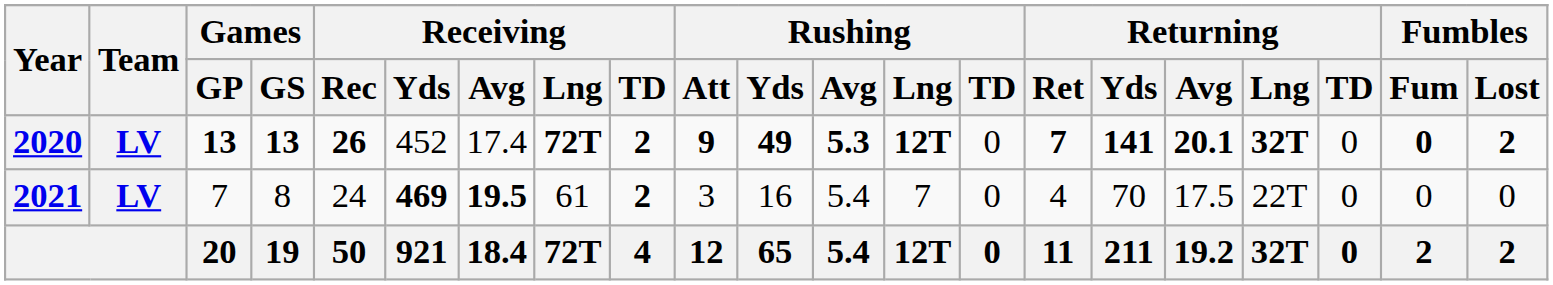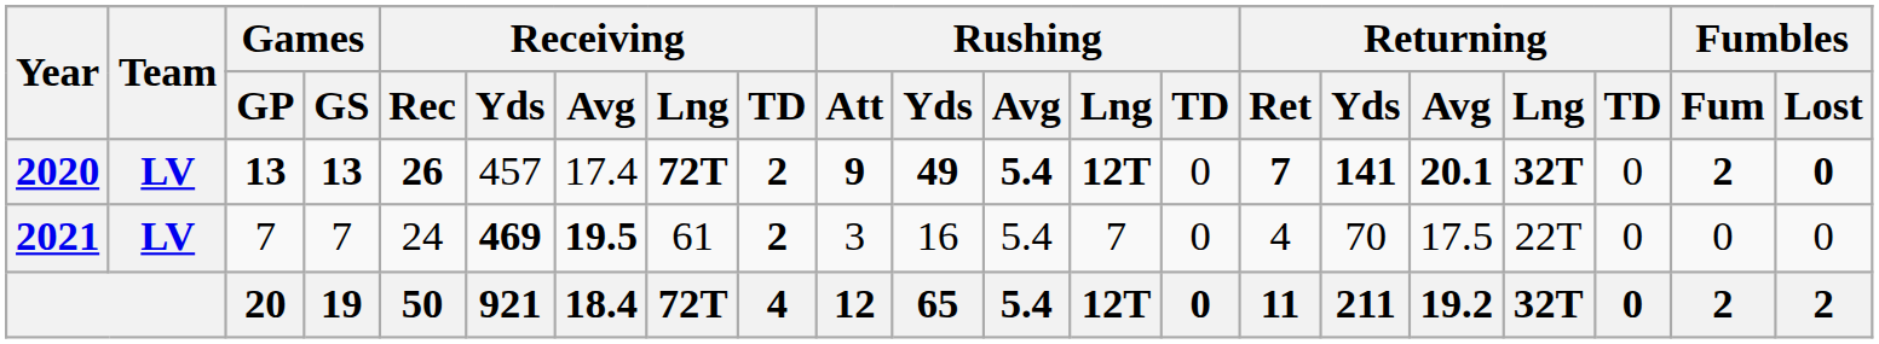2020 | Receiving / Yds: 452 -> 457
2020 | Rushing / Avg: 5.3 -> 5.4
2020 | Fumbles / Fum: 0 -> 2
2020 | Fumbles / Lost: 2 -> 0
2021 | Games / GS: 8 -> 7
